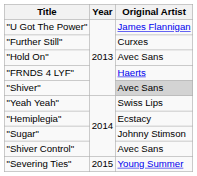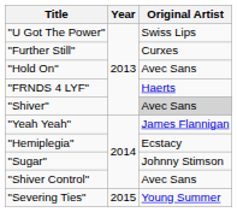"U Got The Power" | Original Artist: James Flannigan -> Swiss Lips
"Yeah Yeah" | Original Artist: Swiss Lips -> James Flannigan
